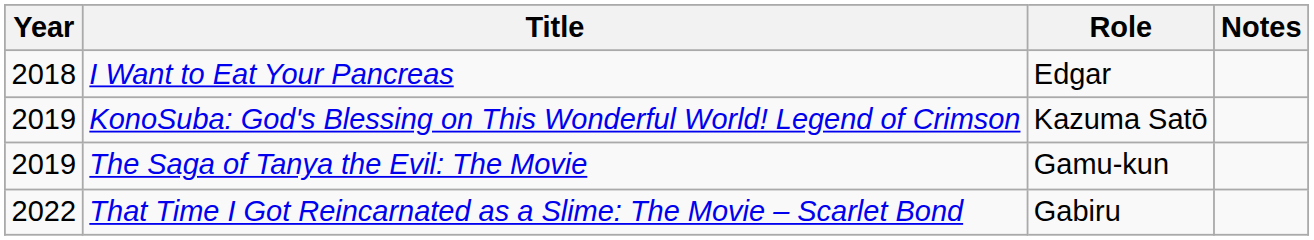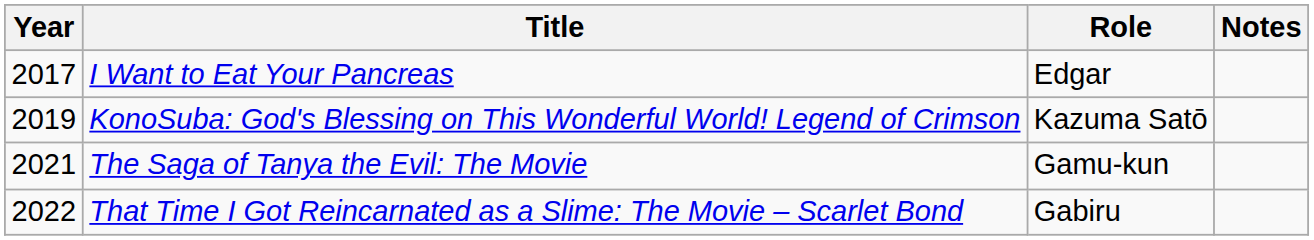I Want to Eat Your Pancreas | Year: 2018 -> 2017
The Saga of Tanya the Evil: The Movie | Year: 2019 -> 2021
